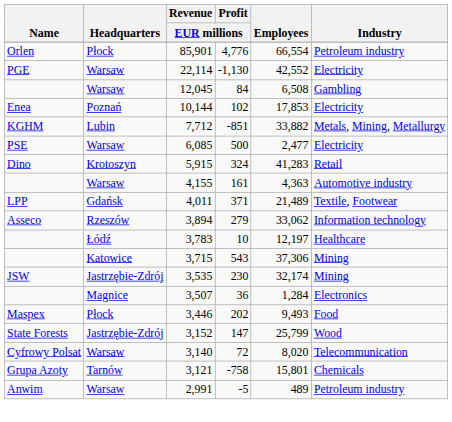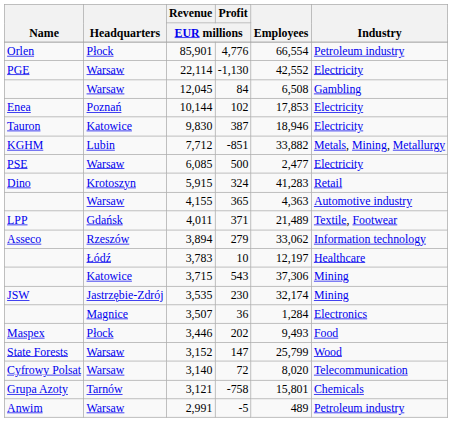+ row: Tauron | Katowice | 9,830 | 387 | 18,946 | Electricity
4,155 | Profit / EUR millions: 161 -> 365
3,152 | Headquarters: Jastrzębie-Zdrój -> Warsaw
